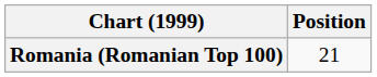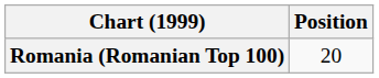Romania (Romanian Top 100) | Position: 21 -> 20
